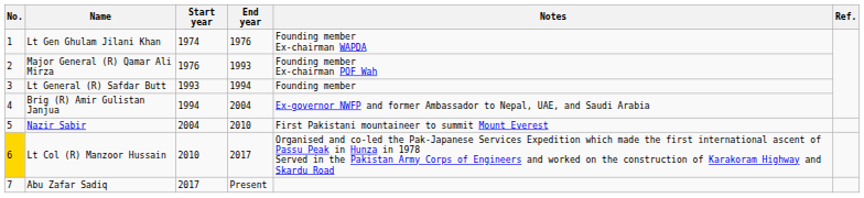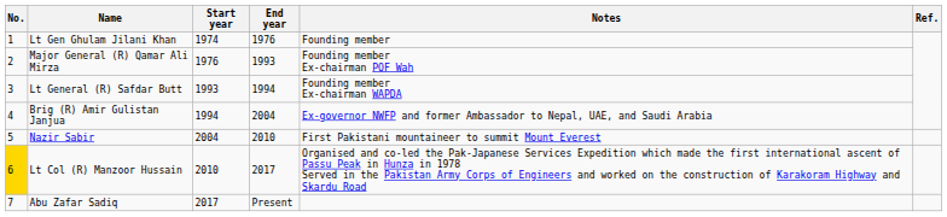Lt Gen Ghulam Jilani Khan | Notes: Founding member Ex-chairman WAPDA -> Founding member
Lt General (R) Safdar Butt | Notes: Founding member -> Founding member Ex-chairman WAPDA
